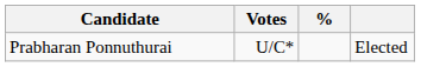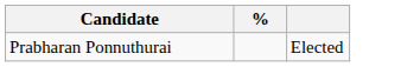- column: Votes | U/C*
